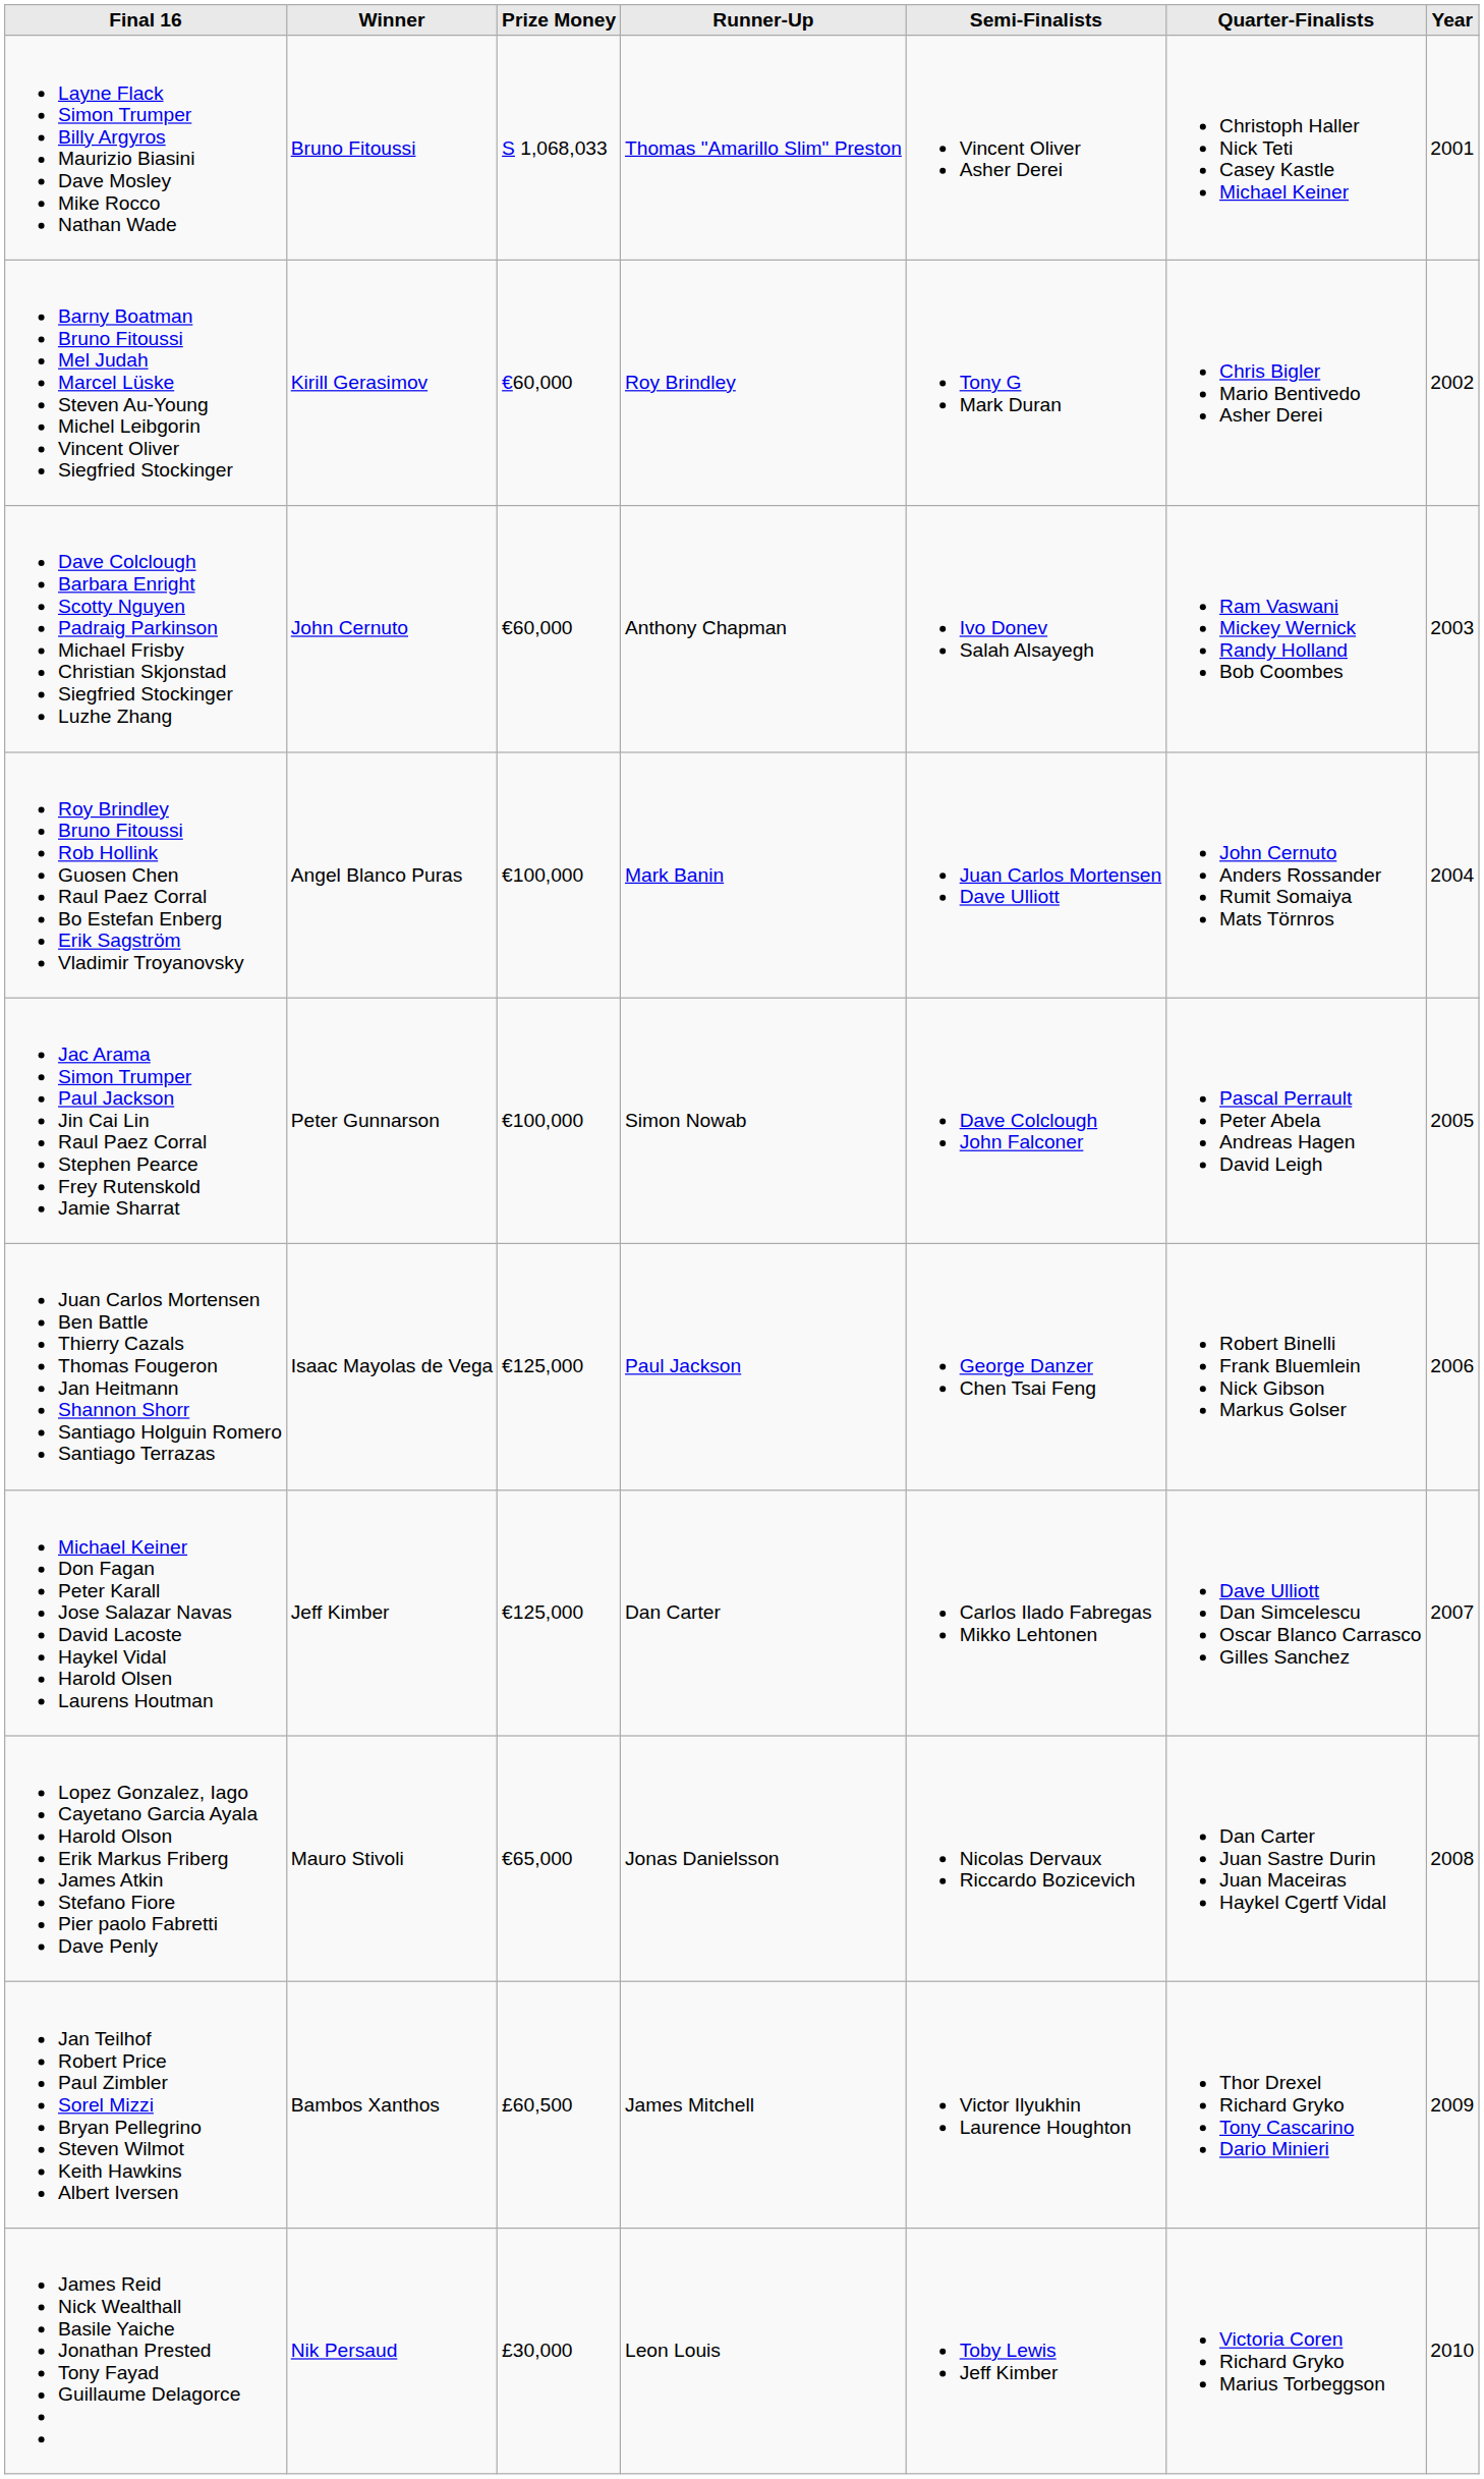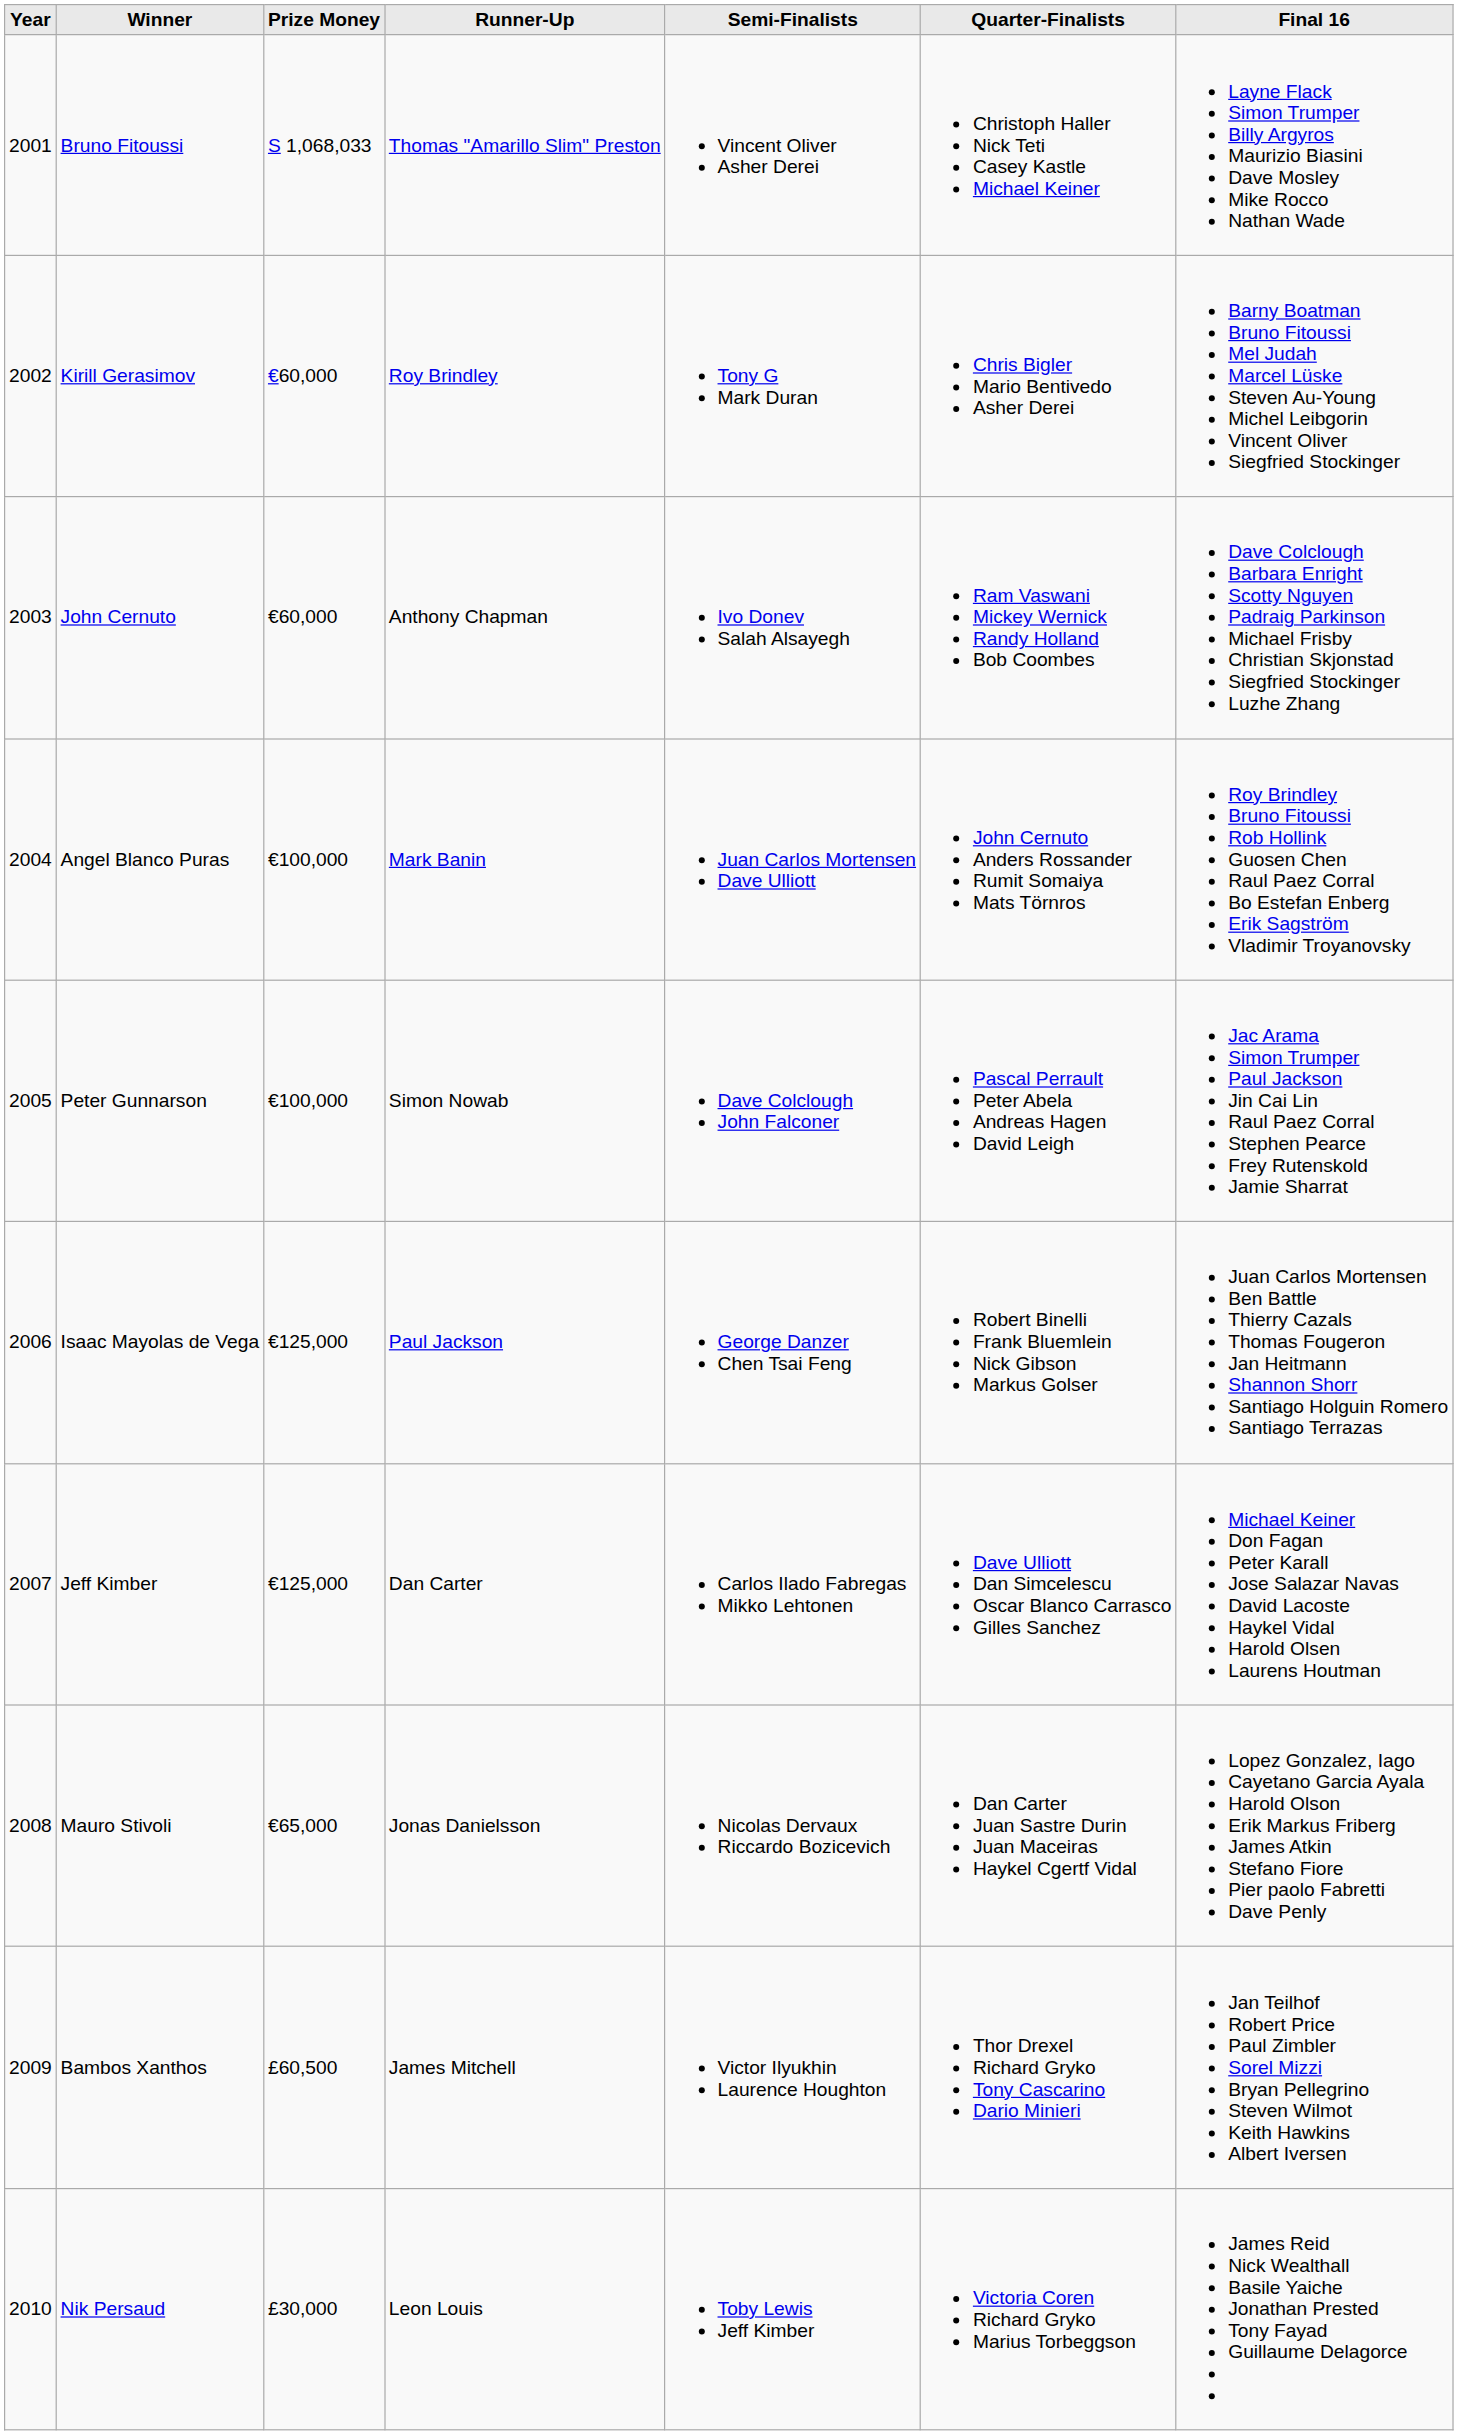columns swapped: Year <-> Final 16
